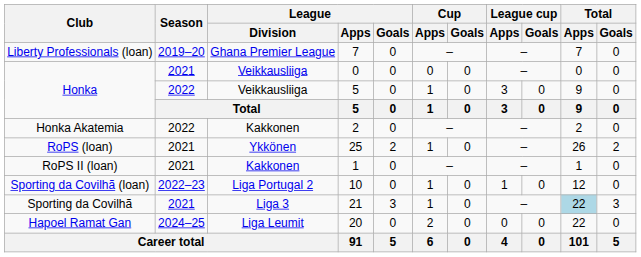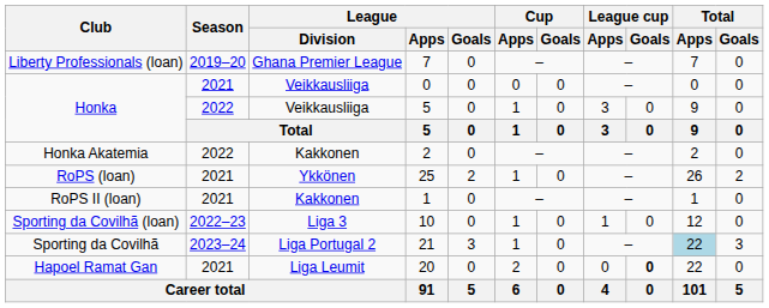10 | League / Division: Liga Portugal 2 -> Liga 3
21 | Season: 2021 -> 2023–24
21 | League / Division: Liga 3 -> Liga Portugal 2
20 | Season: 2024–25 -> 2021
20 | League cup / Goals: normal -> bold
